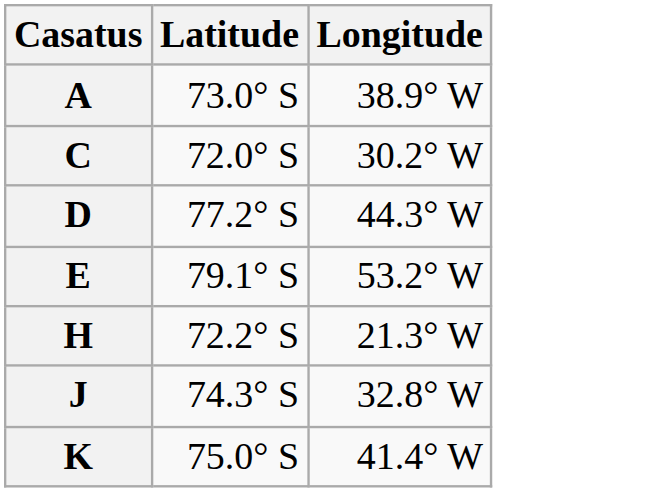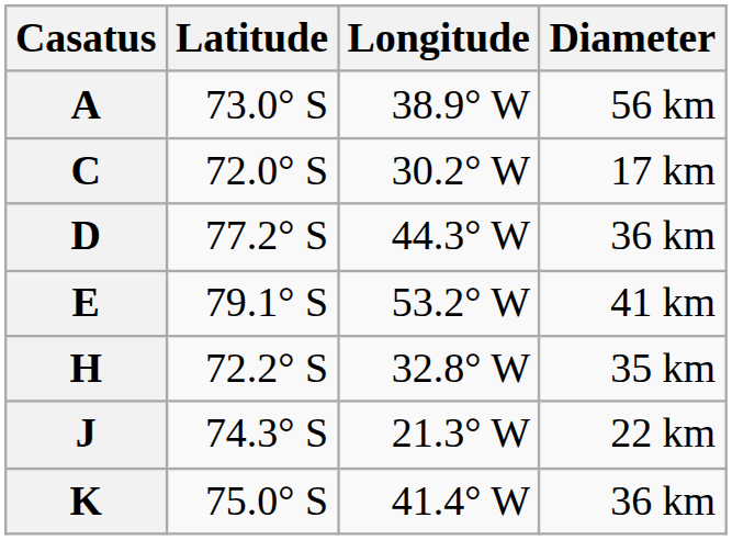+ column: Diameter | 56 km | 17 km | 36 km | 41 km | 35 km | 22 km | 36 km
H | Longitude: 21.3° W -> 32.8° W
J | Longitude: 32.8° W -> 21.3° W
